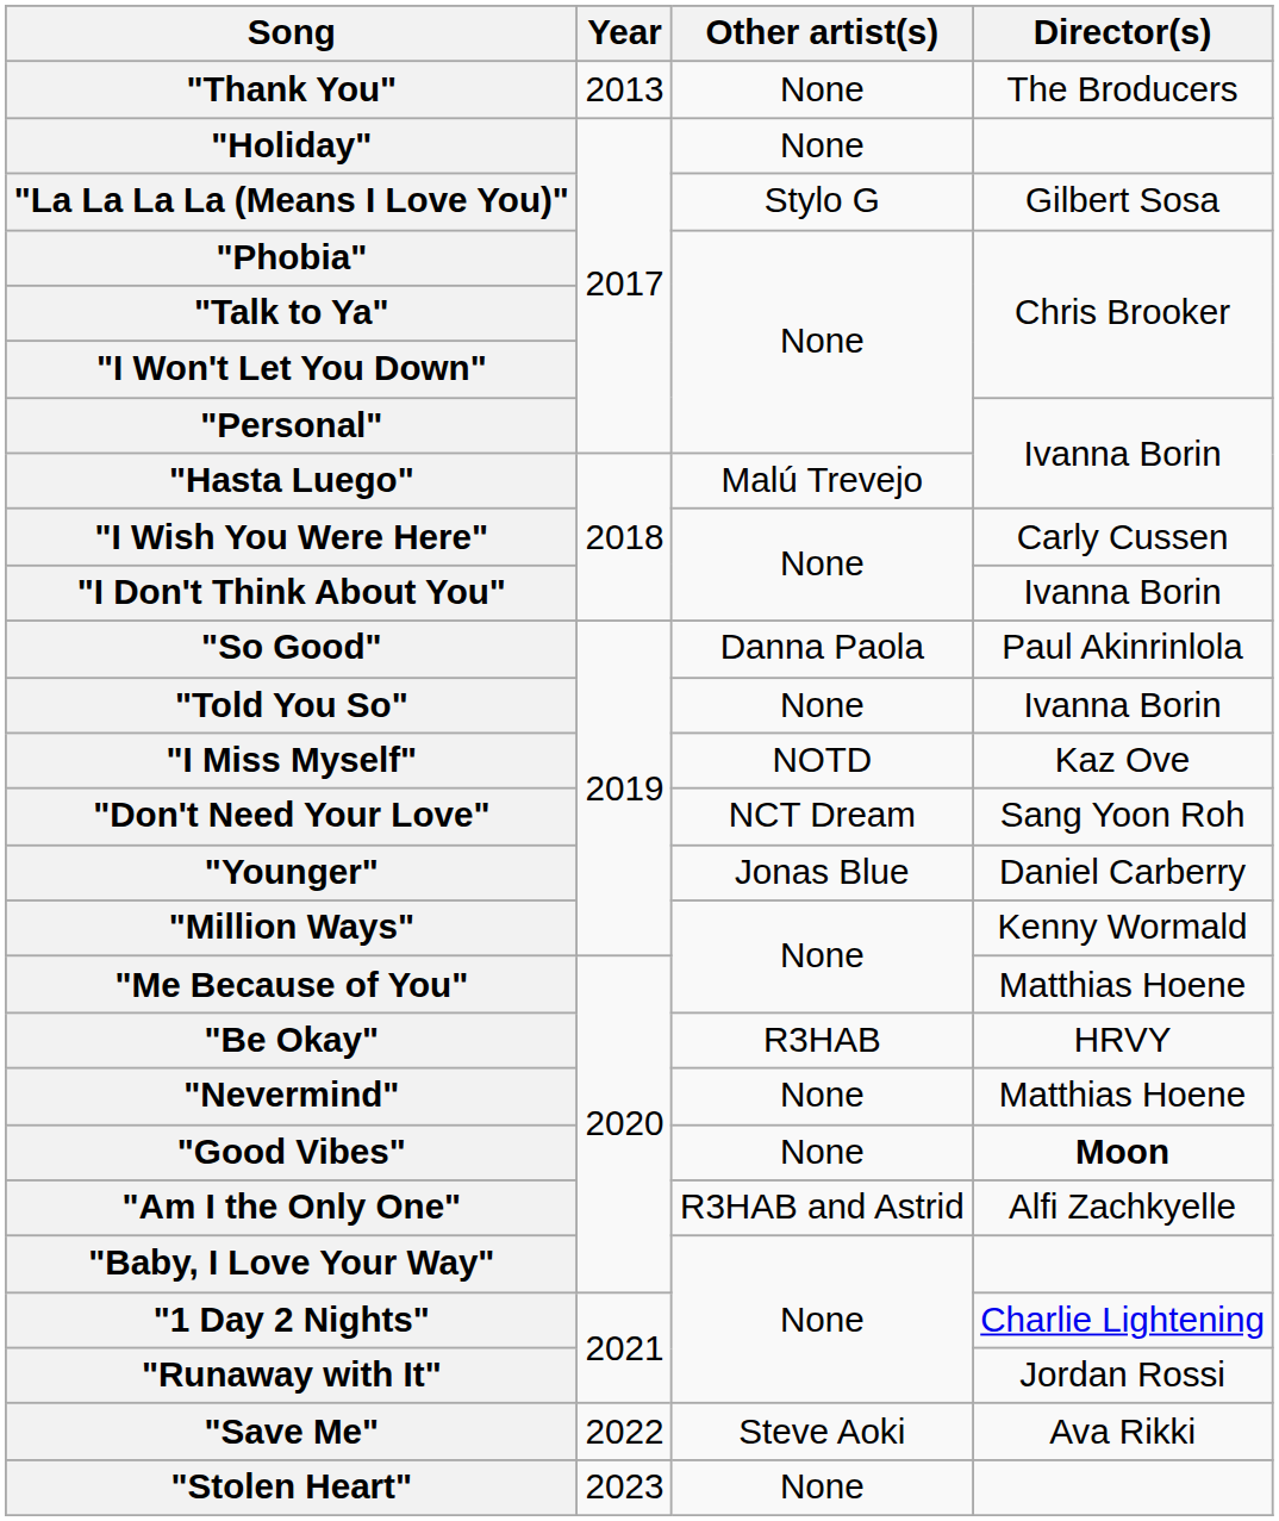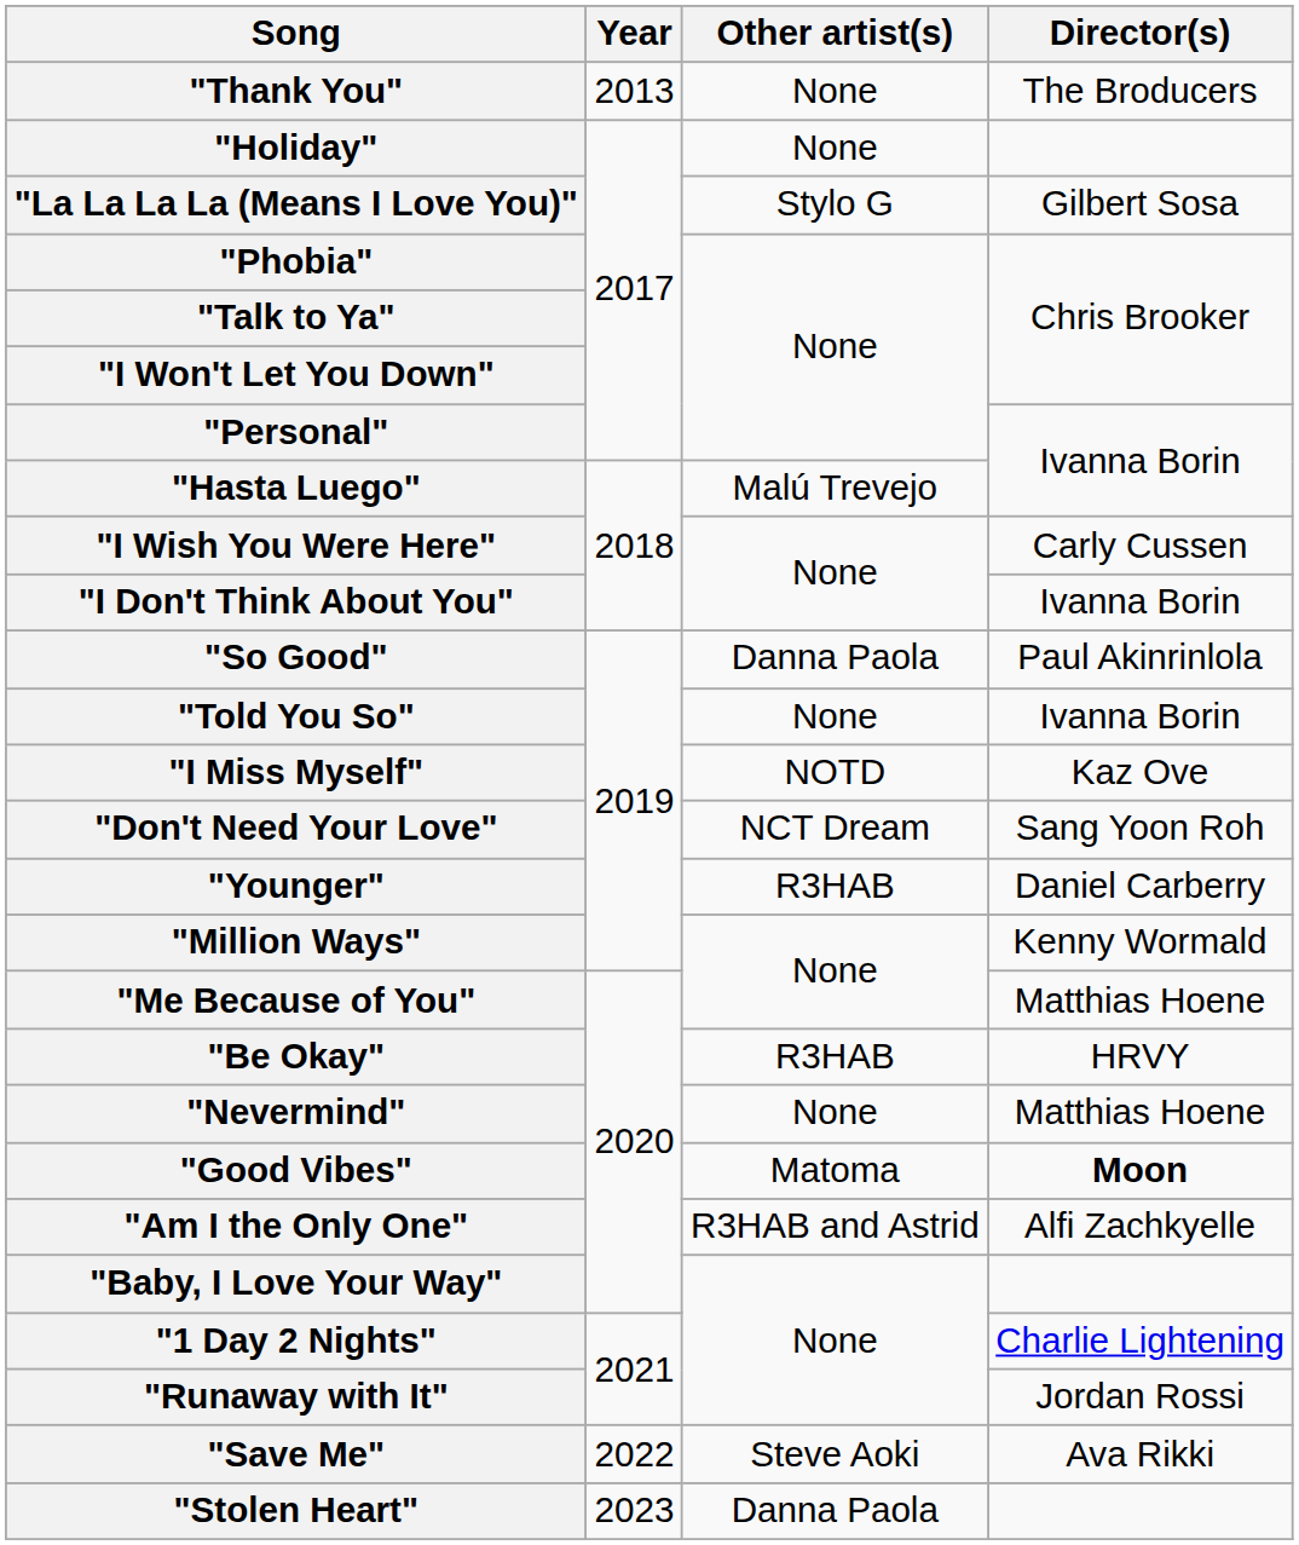"Younger" | Other artist(s): Jonas Blue -> R3HAB
"Good Vibes" | Other artist(s): None -> Matoma
"Stolen Heart" | Other artist(s): None -> Danna Paola
